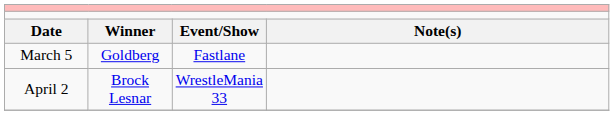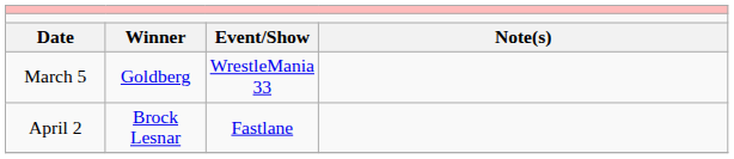March 5 | column 3: Fastlane -> WrestleMania 33
April 2 | column 3: WrestleMania 33 -> Fastlane
